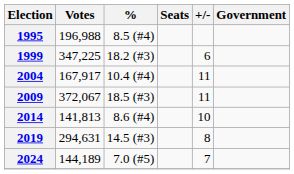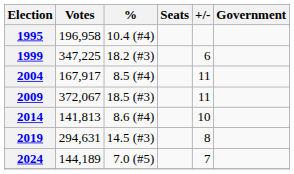1995 | Votes: 196,988 -> 196,958
1995 | %: 8.5 (#4) -> 10.4 (#4)
2004 | %: 10.4 (#4) -> 8.5 (#4)
